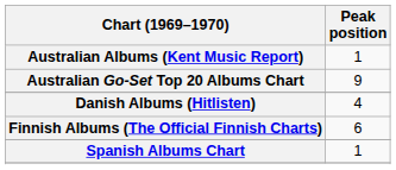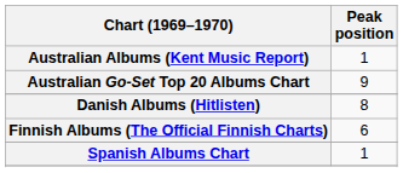Danish Albums (Hitlisten) | Peak position: 4 -> 8
